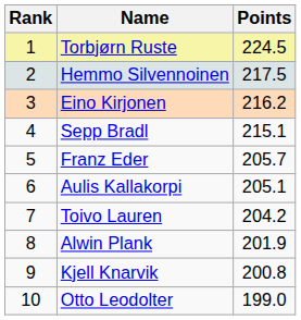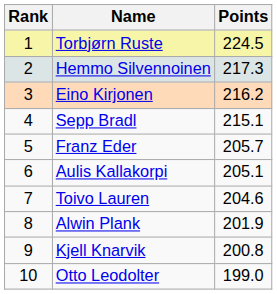Hemmo Silvennoinen | Points: 217.5 -> 217.3
Toivo Lauren | Points: 204.2 -> 204.6
